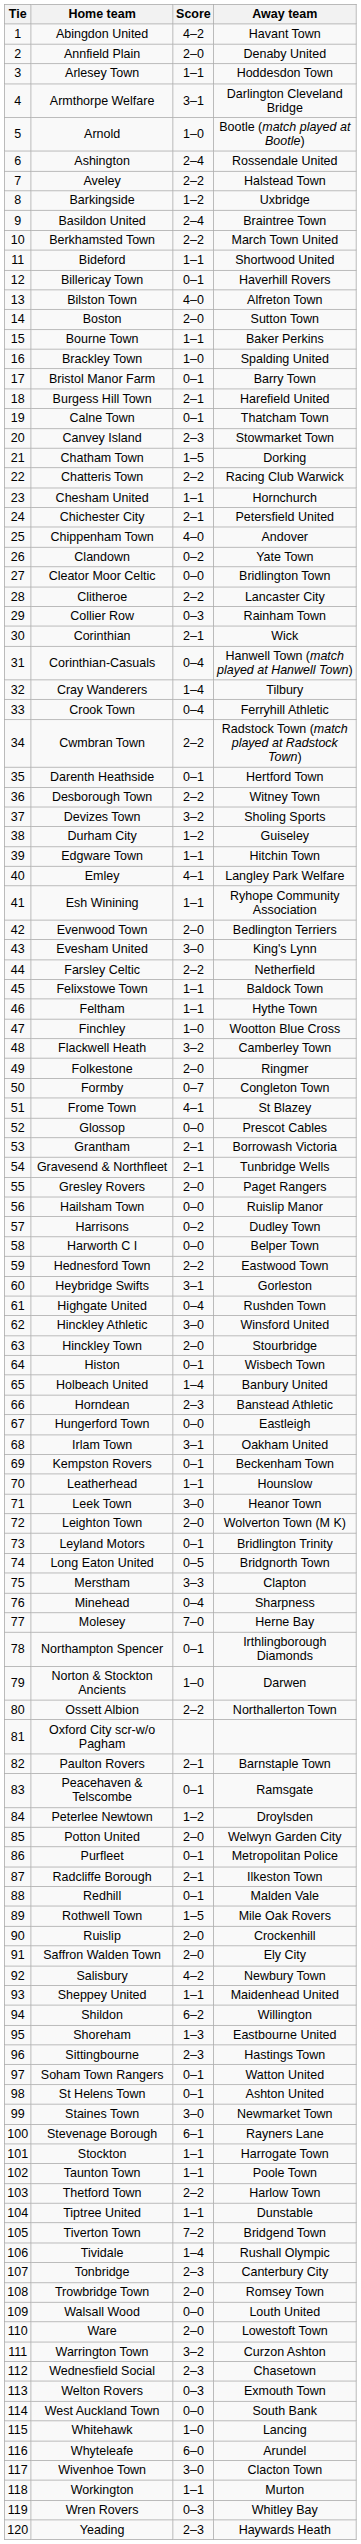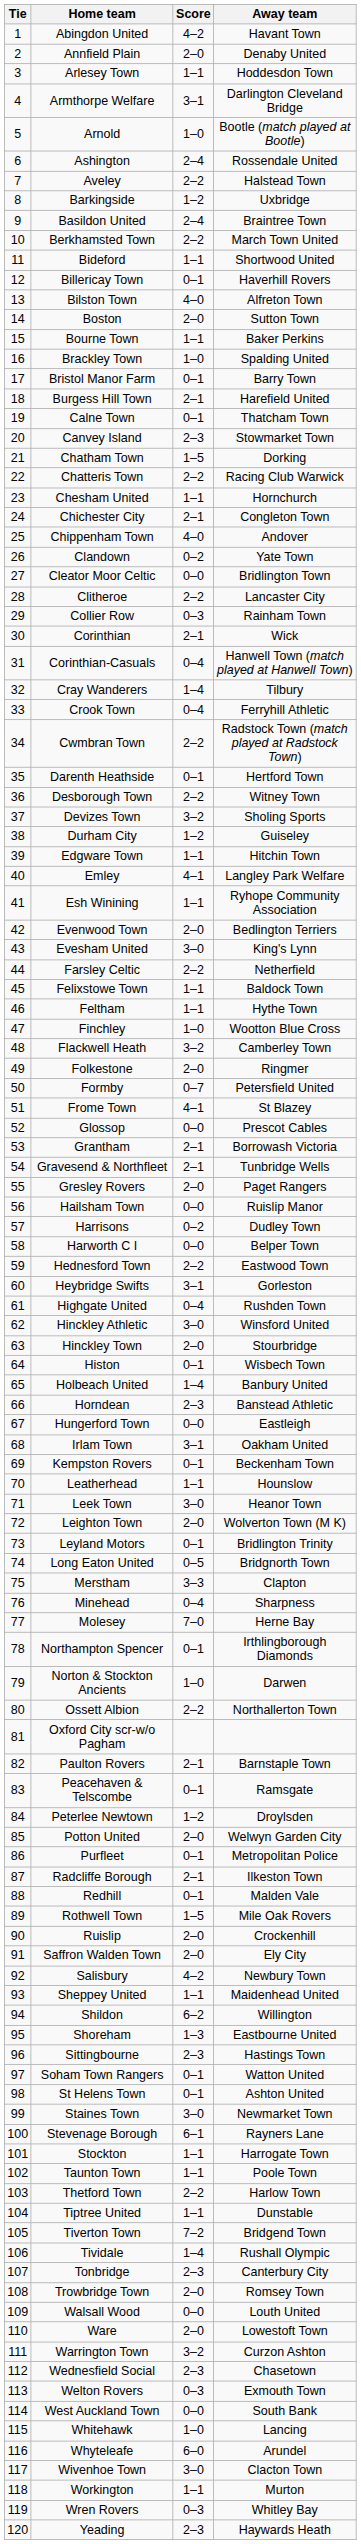Chichester City | Away team: Petersfield United -> Congleton Town
Formby | Away team: Congleton Town -> Petersfield United
